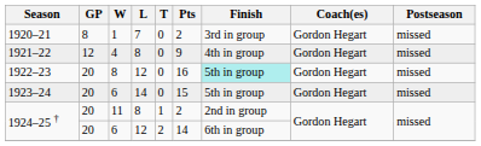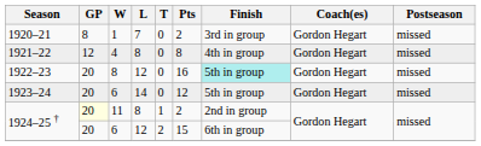1921–22 | Pts: 9 -> 8
1923–24 | Pts: 15 -> 12
1924–25 † / 11 | GP: no background -> lightyellow background
1924–25 † / 6 | Pts: 14 -> 15
